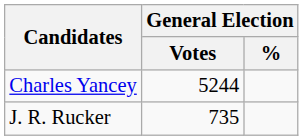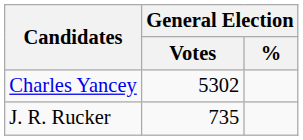Charles Yancey | General Election / Votes: 5244 -> 5302
